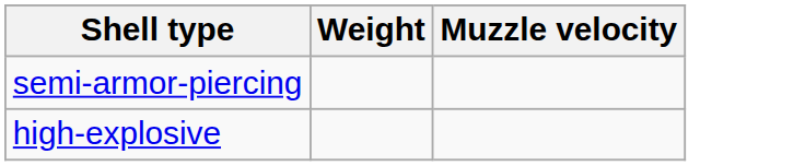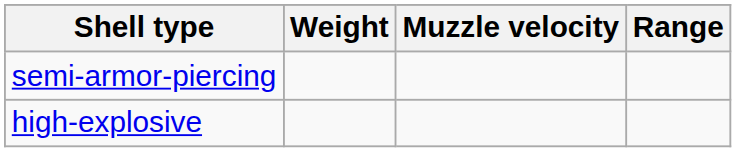+ column: Range
